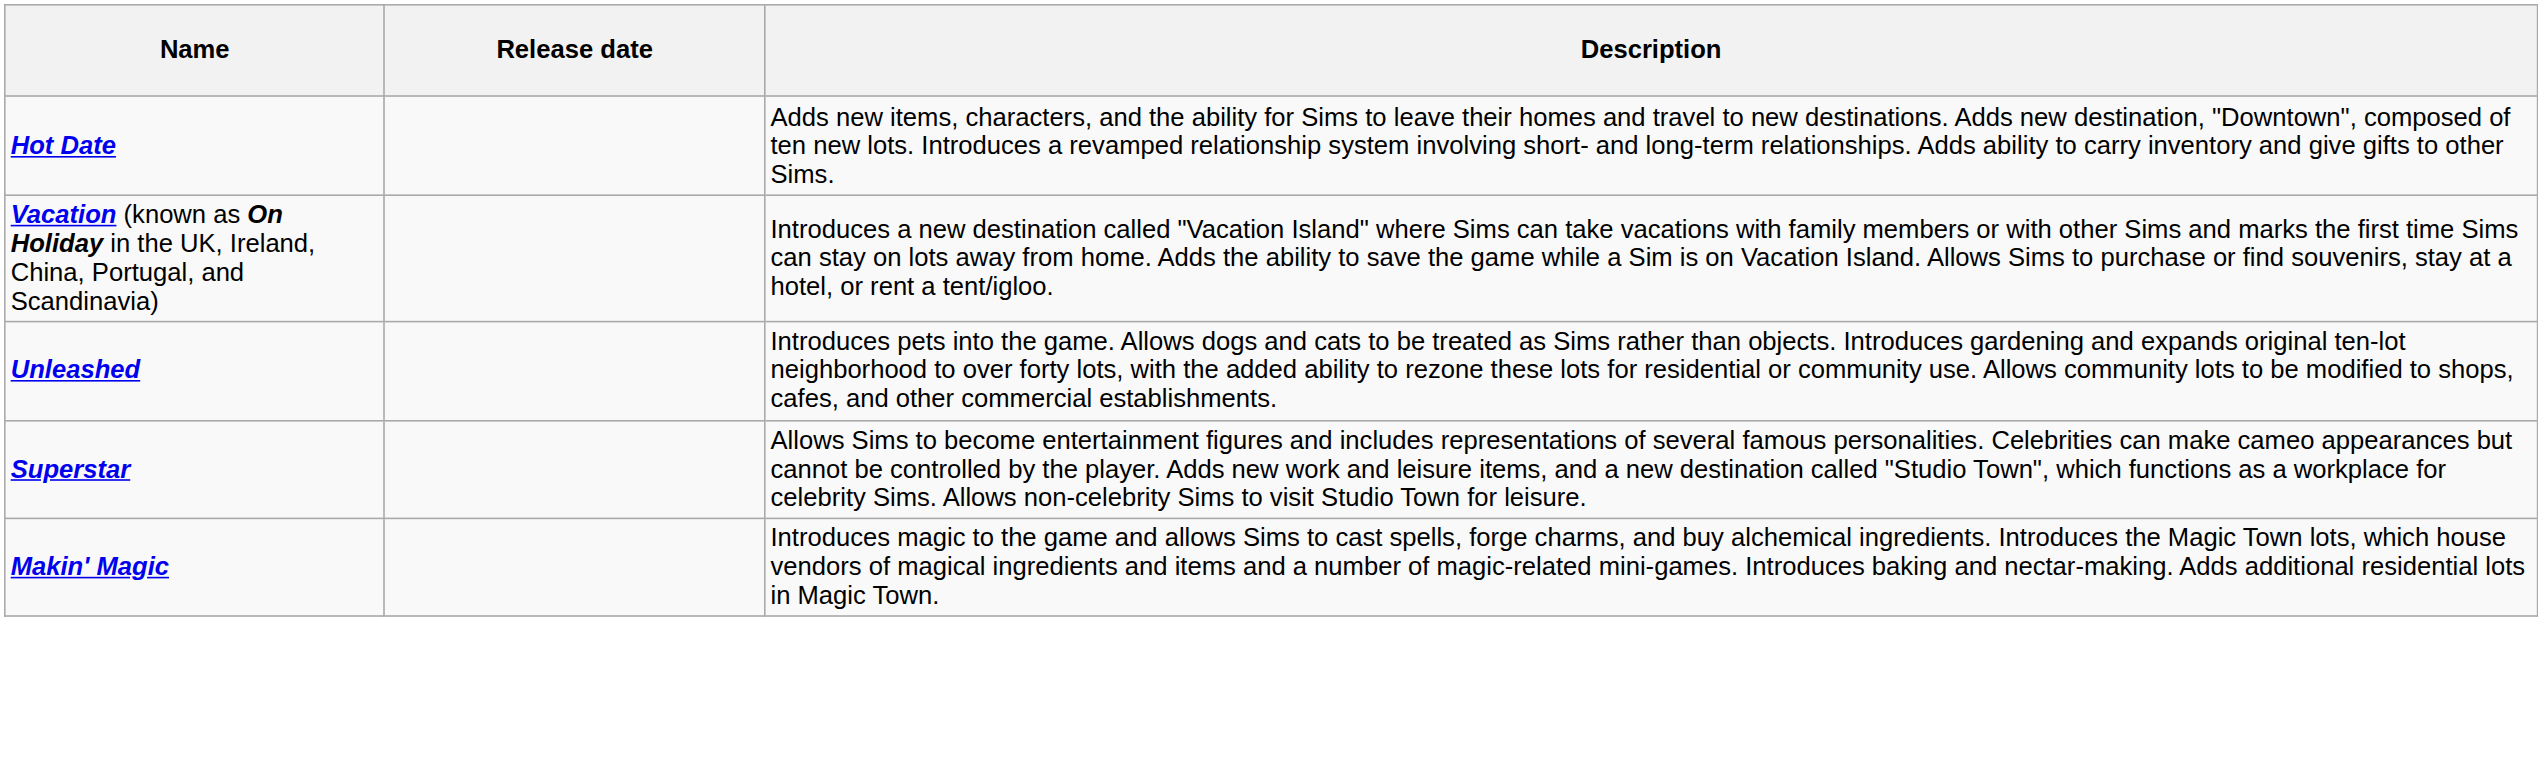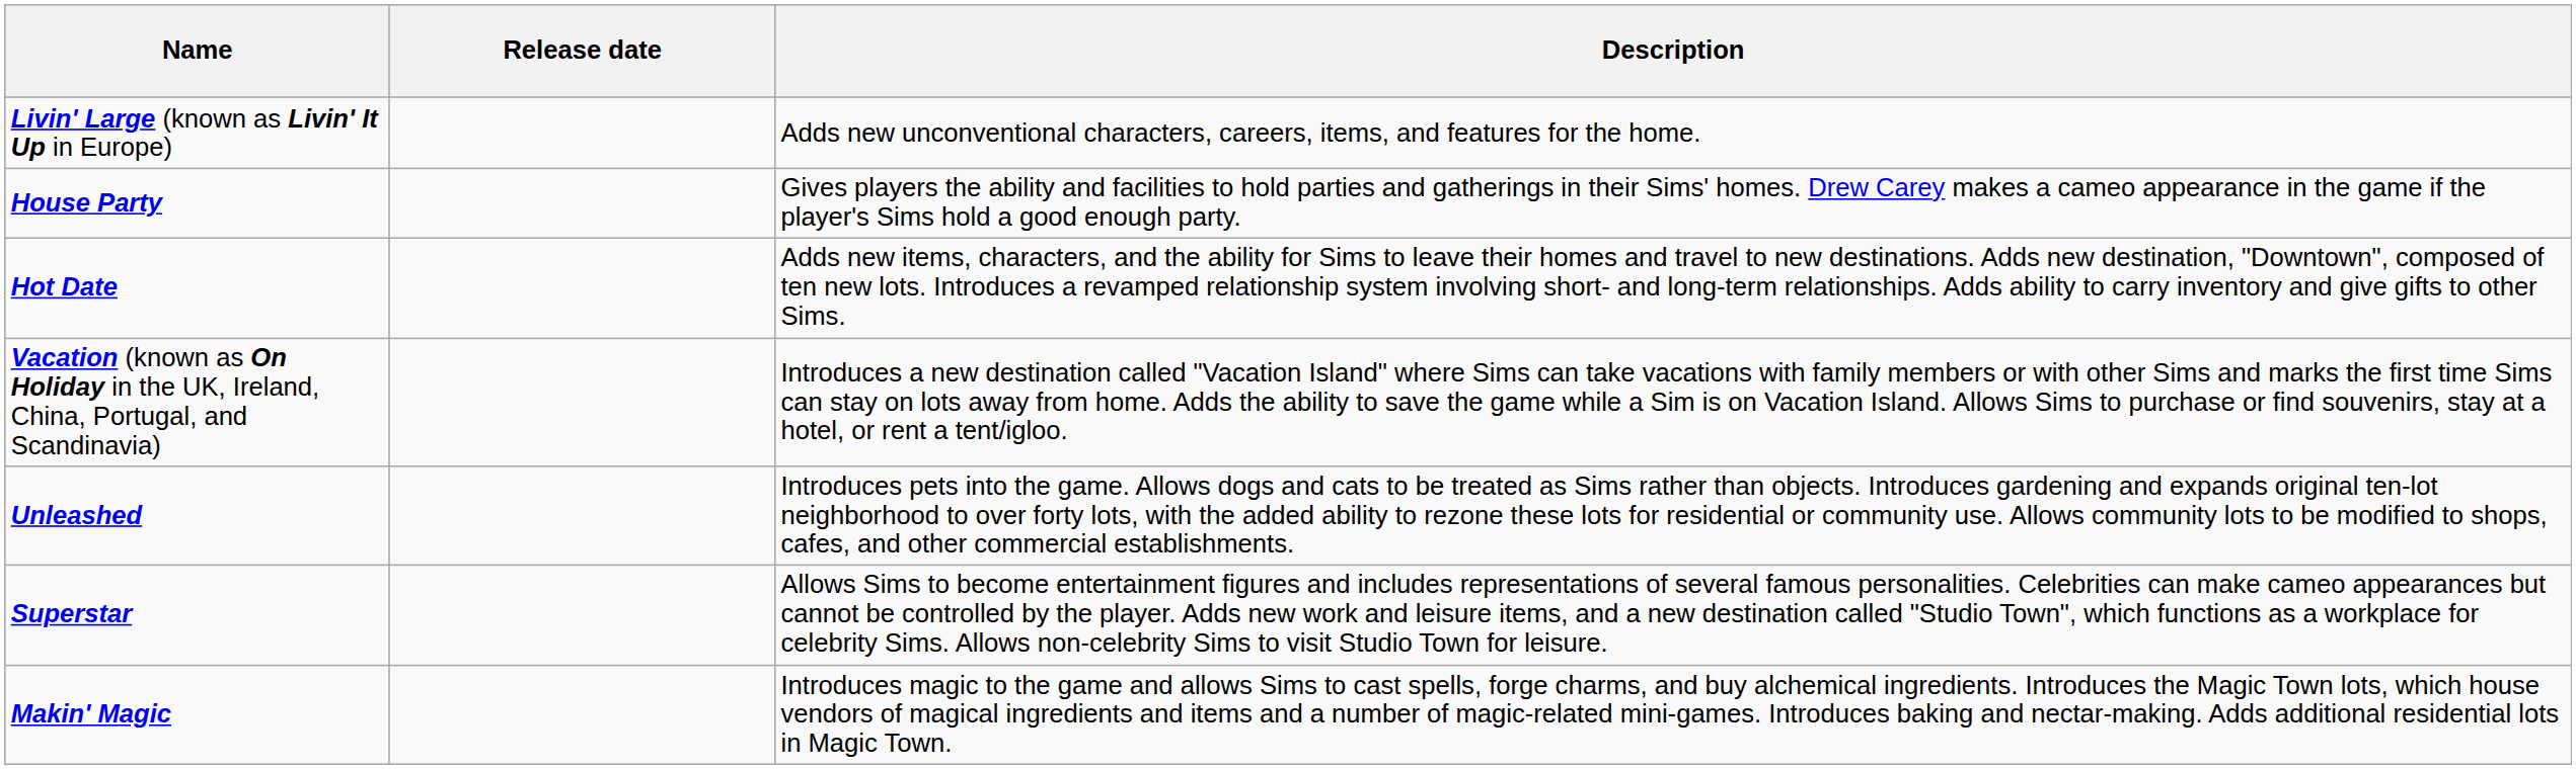+ row: Livin' Large (known as Livin' It Up in Europe) | Adds new unconventional characters, careers, items, and features for the home.
+ row: House Party | Gives players the ability and facilities to hold parties and gatherings in their Sims' homes. Drew Carey makes a cameo appearance in the game if the player's Sims hold a good enough party.
